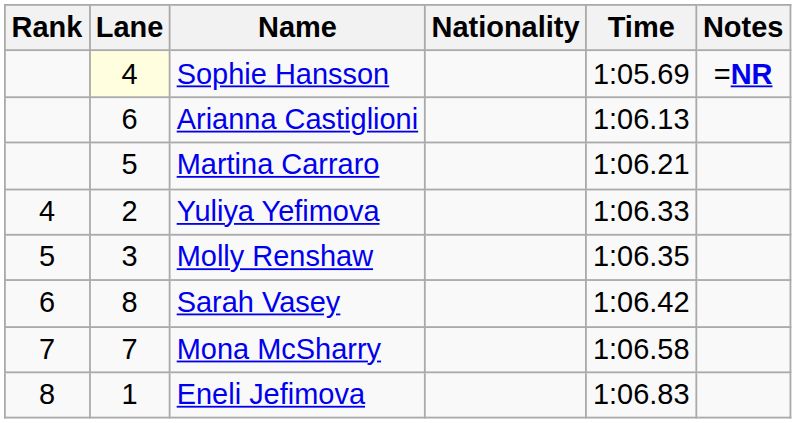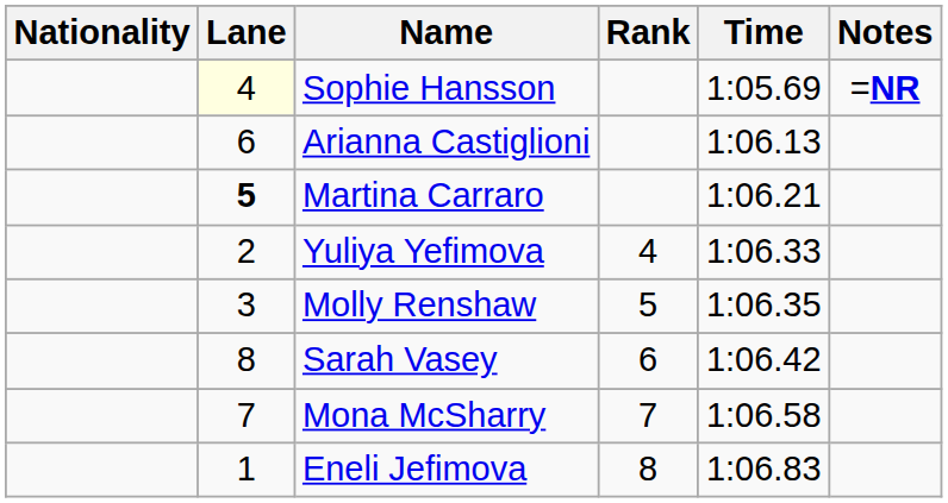columns swapped: Rank <-> Nationality
Martina Carraro | Lane: normal -> bold
